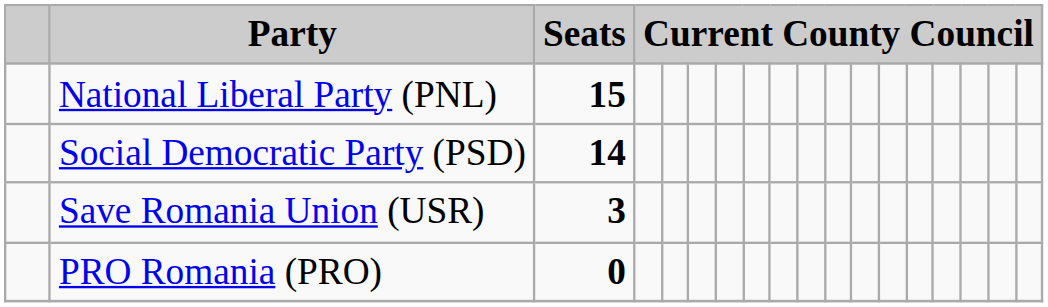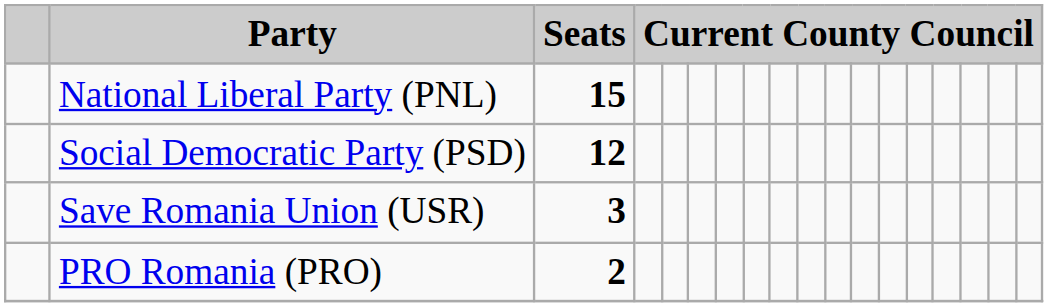Social Democratic Party (PSD) | Seats: 14 -> 12
PRO Romania (PRO) | Seats: 0 -> 2
